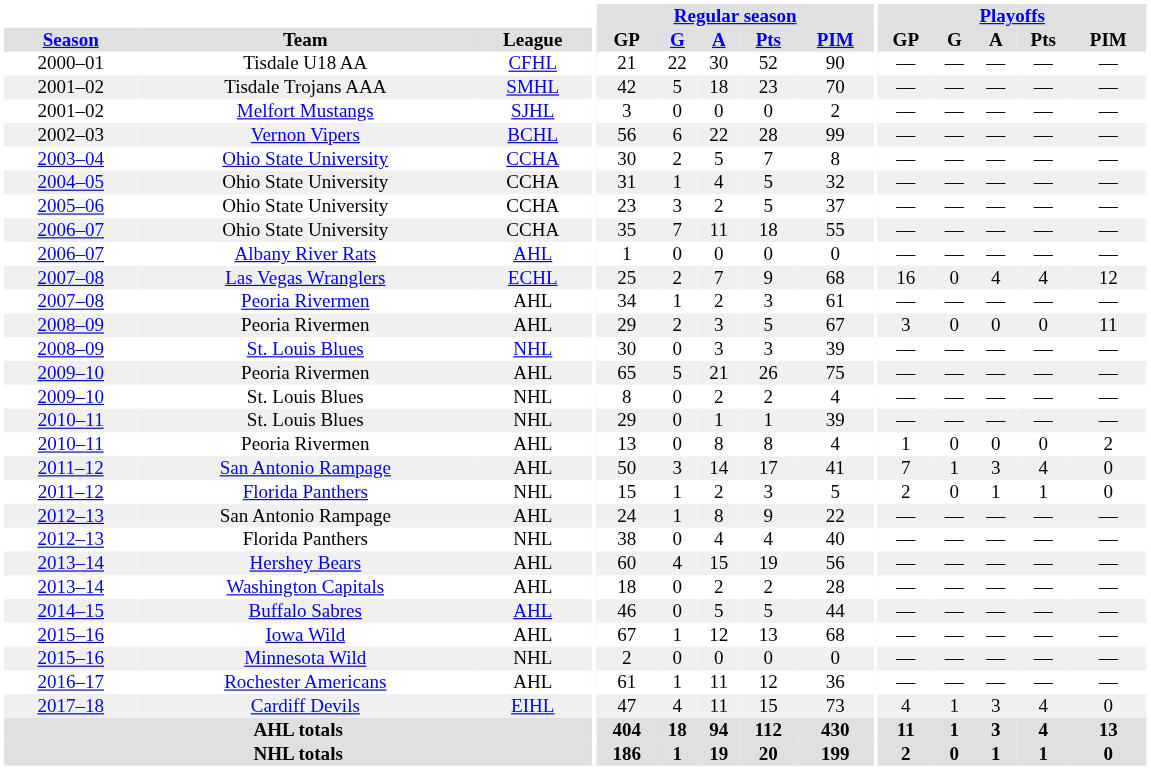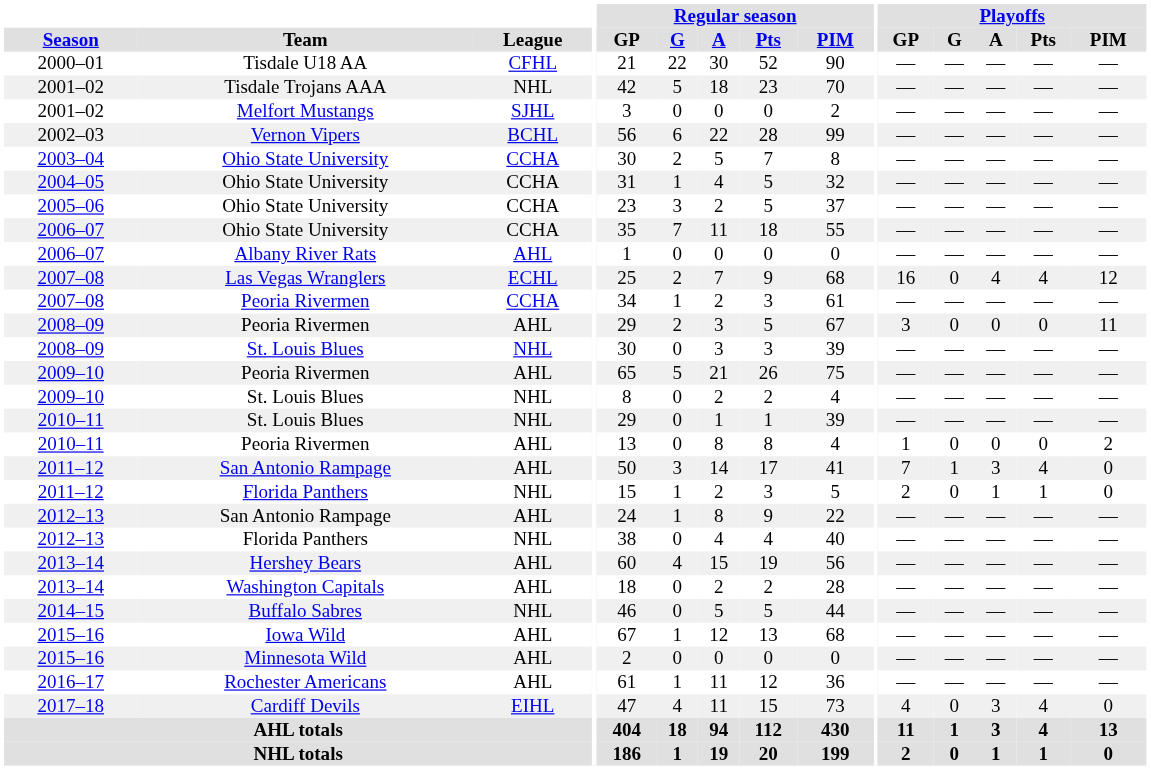2001–02 / Tisdale Trojans AAA | League: SMHL -> NHL
2007–08 / Peoria Rivermen | League: AHL -> CCHA
2014–15 | League: AHL -> NHL
2015–16 / Minnesota Wild | League: NHL -> AHL
2017–18 | Playoffs / G: 1 -> 0
